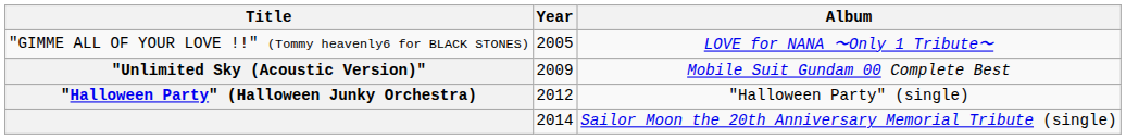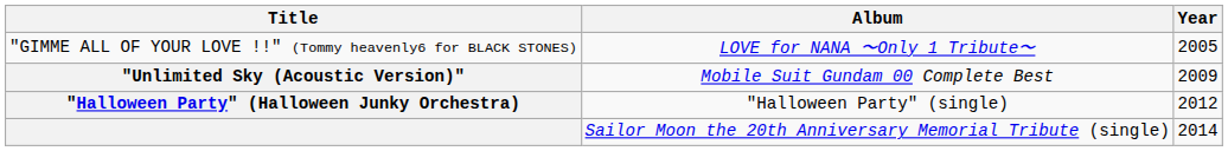columns swapped: Year <-> Album
